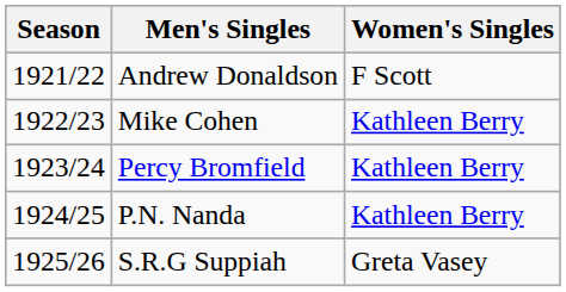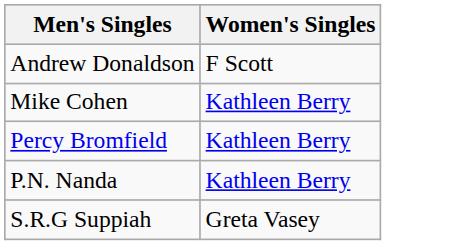- column: Season | 1921/22 | 1922/23 | 1923/24 | 1924/25 | 1925/26
